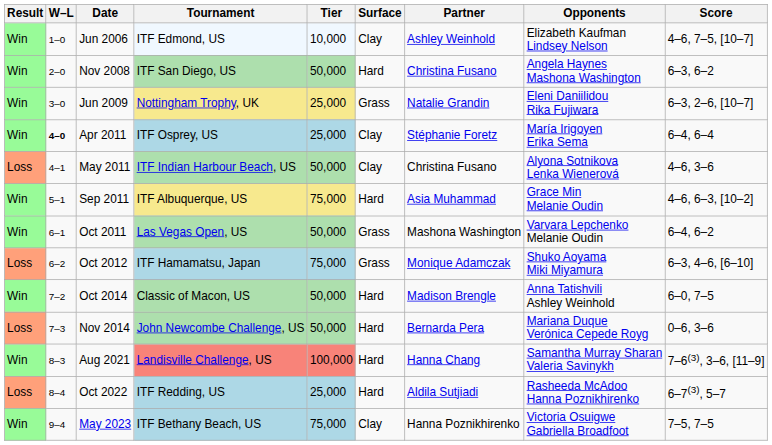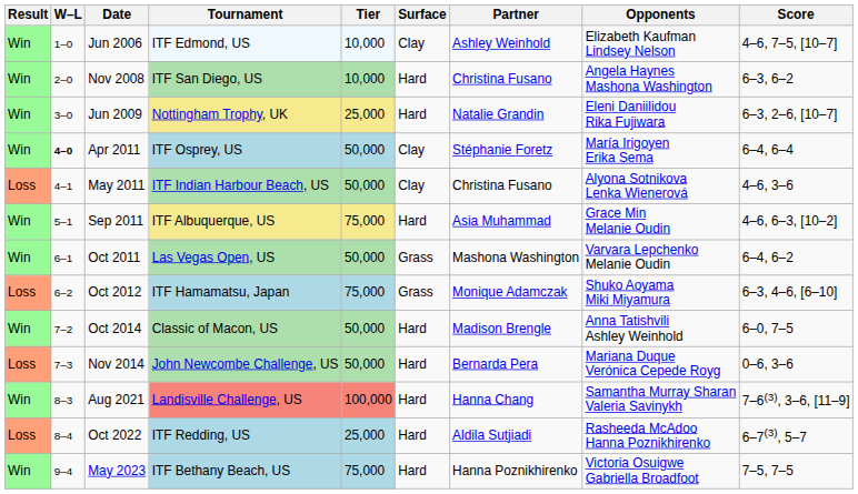Nov 2008 | Tier: 50,000 -> 10,000
Jun 2009 | Surface: Grass -> Hard
Apr 2011 | Tier: 25,000 -> 50,000
May 2023 | Surface: Clay -> Hard
